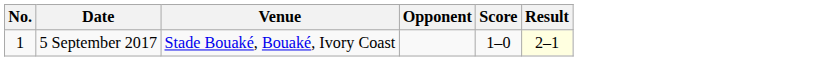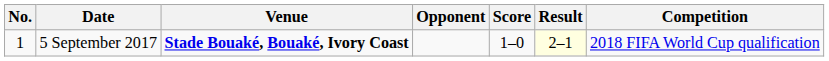+ column: Competition | 2018 FIFA World Cup qualification
5 September 2017 | Venue: normal -> bold
